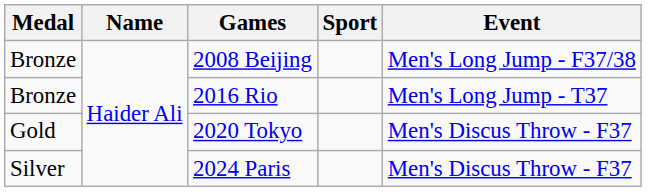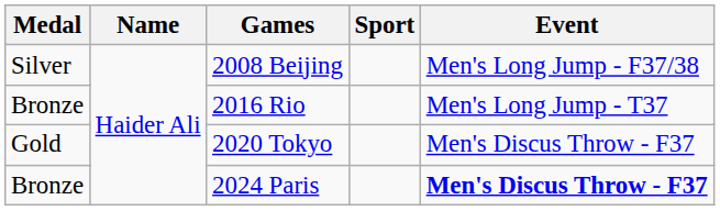2008 Beijing | Medal: Bronze -> Silver
2024 Paris | Medal: Silver -> Bronze
2024 Paris | Event: normal -> bold
